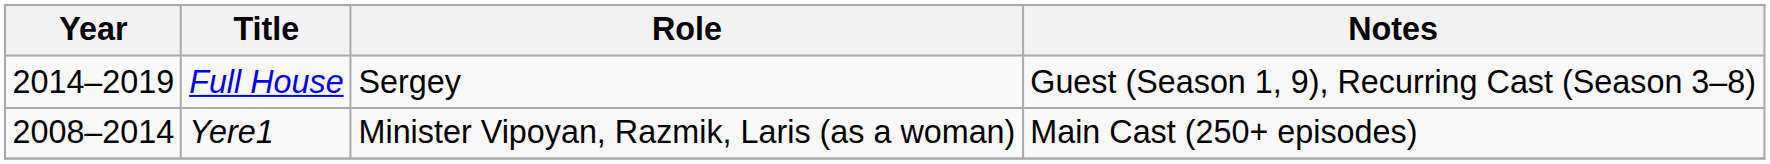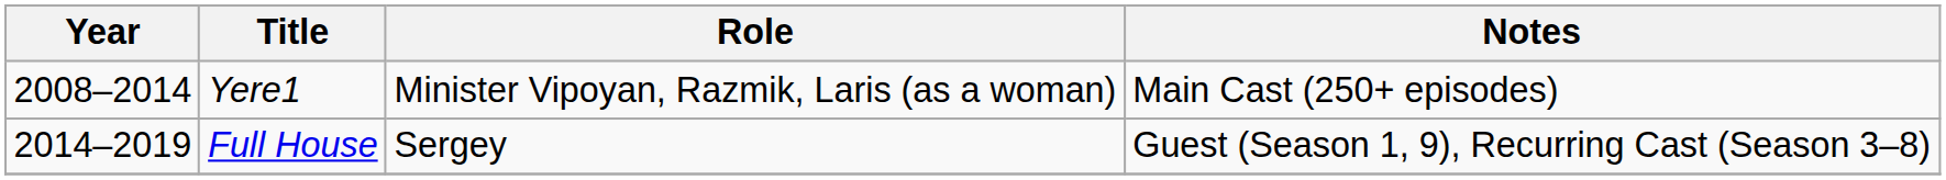rows swapped: Yere1 <-> Full House
